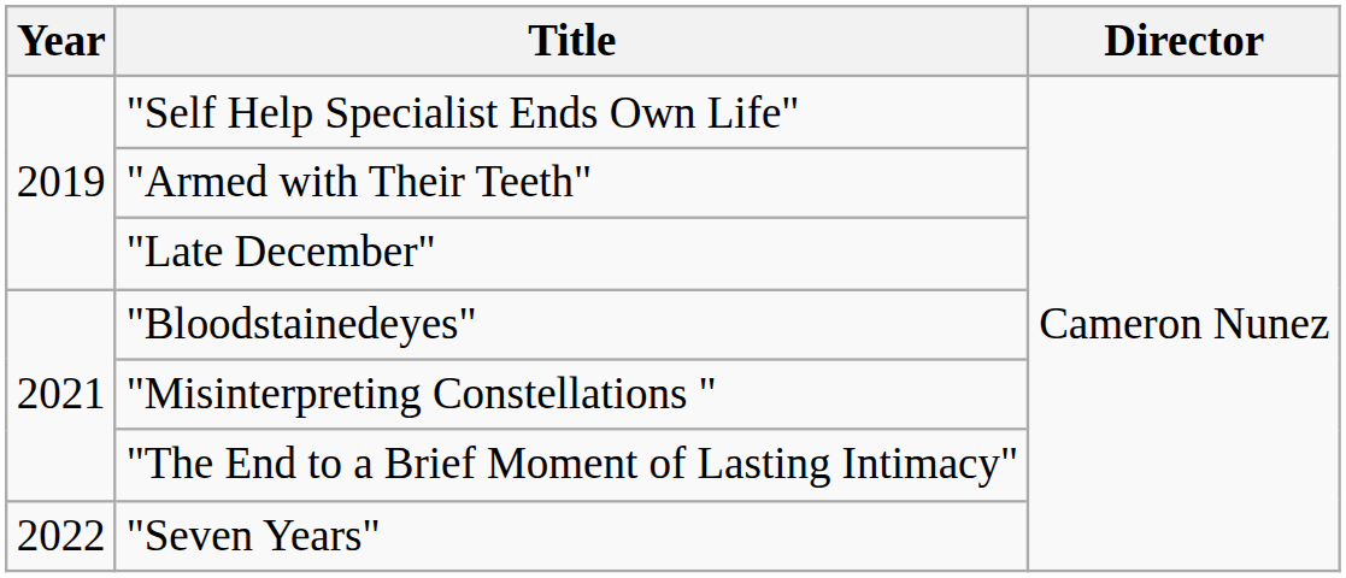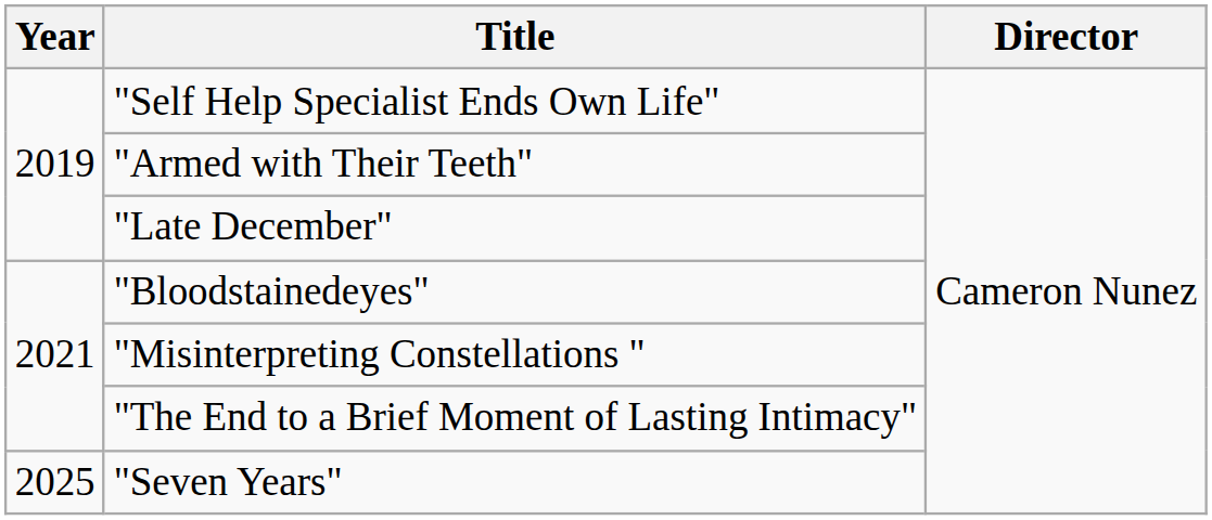"Seven Years" | Year: 2022 -> 2025
